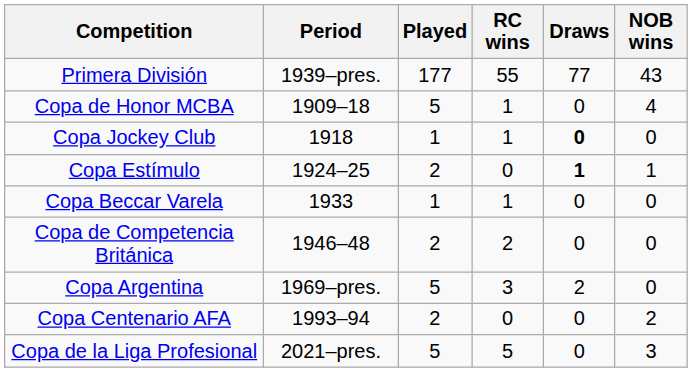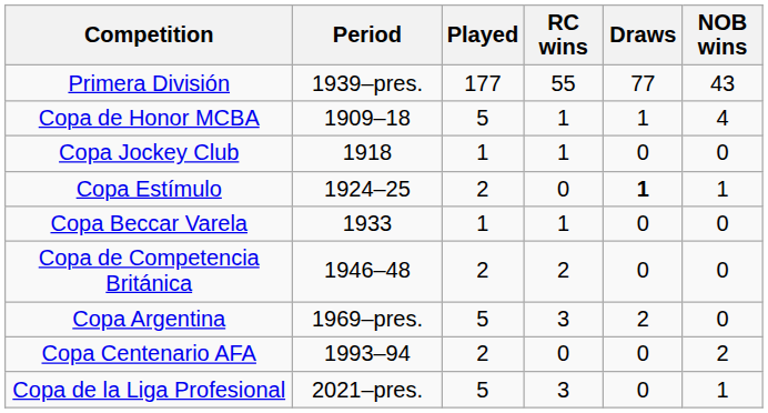Copa de Honor MCBA | Draws: 0 -> 1
Copa Jockey Club | Draws: bold -> normal
Copa de la Liga Profesional | RC wins: 5 -> 3
Copa de la Liga Profesional | NOB wins: 3 -> 1
